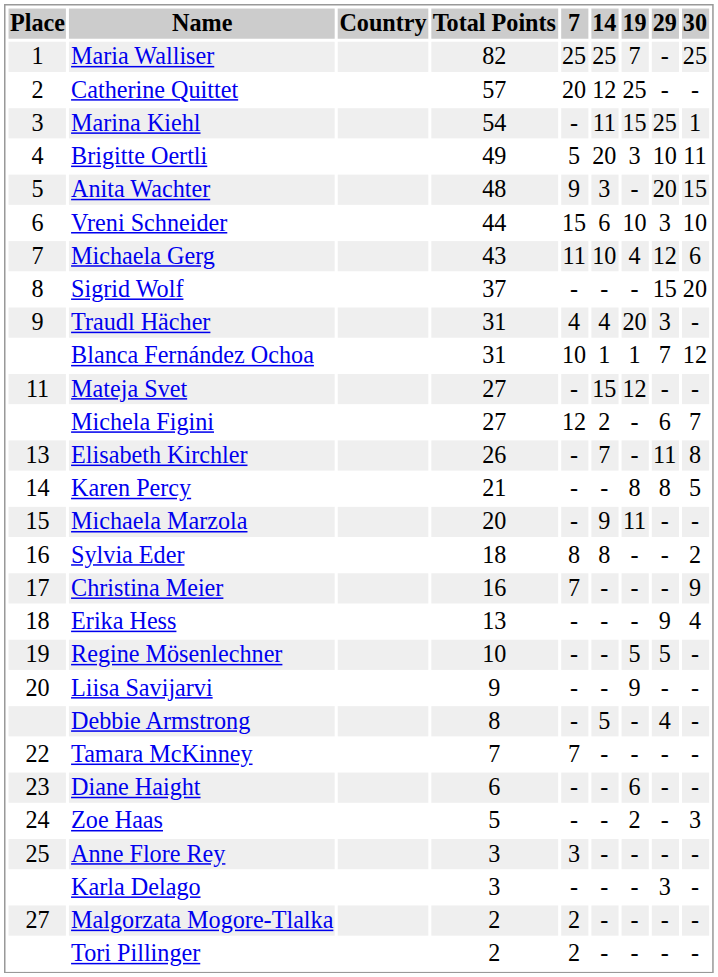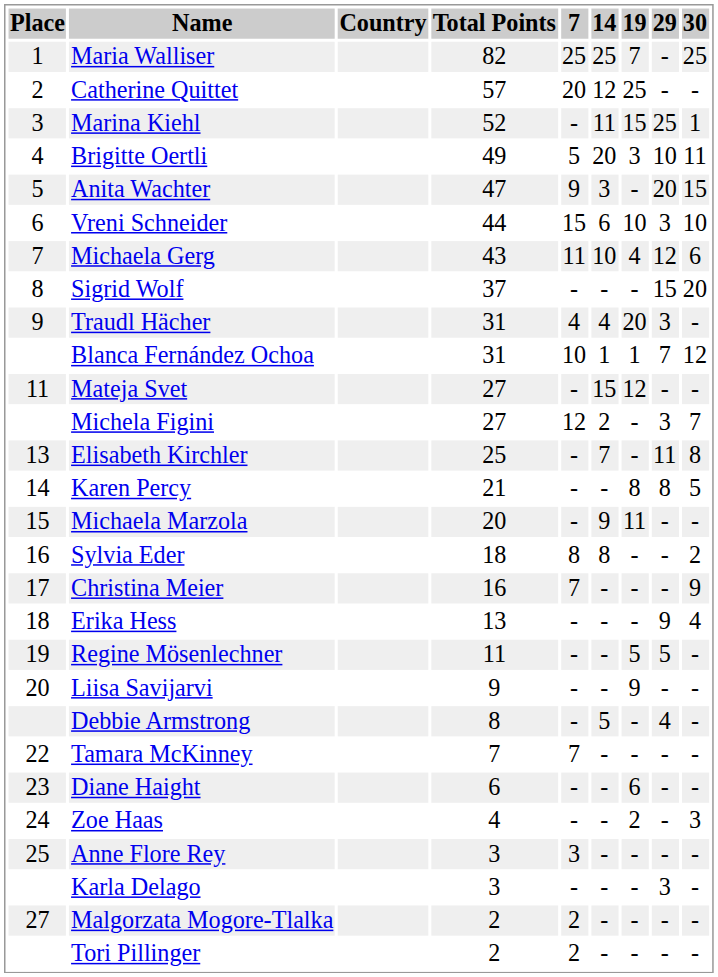Marina Kiehl | Total Points: 54 -> 52
Anita Wachter | Total Points: 48 -> 47
Michela Figini | 29: 6 -> 3
Elisabeth Kirchler | Total Points: 26 -> 25
Regine Mösenlechner | Total Points: 10 -> 11
Zoe Haas | Total Points: 5 -> 4
